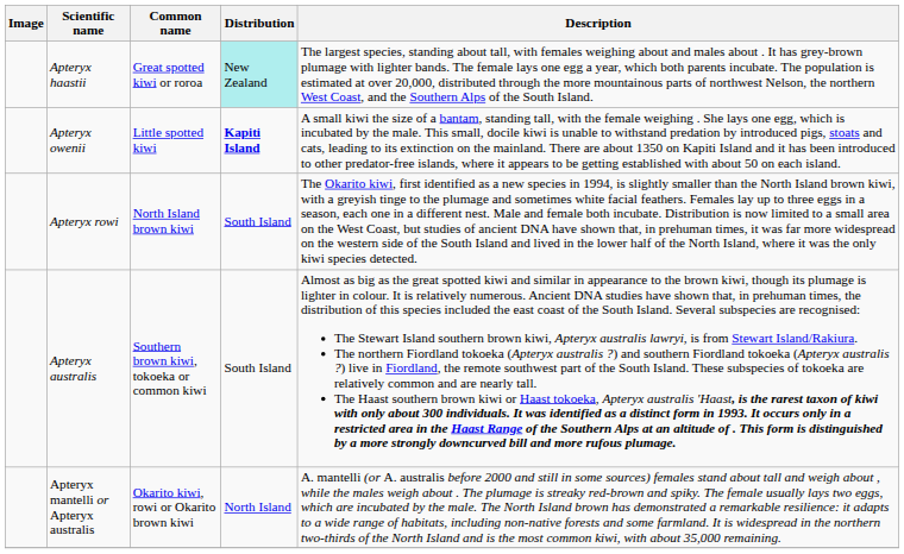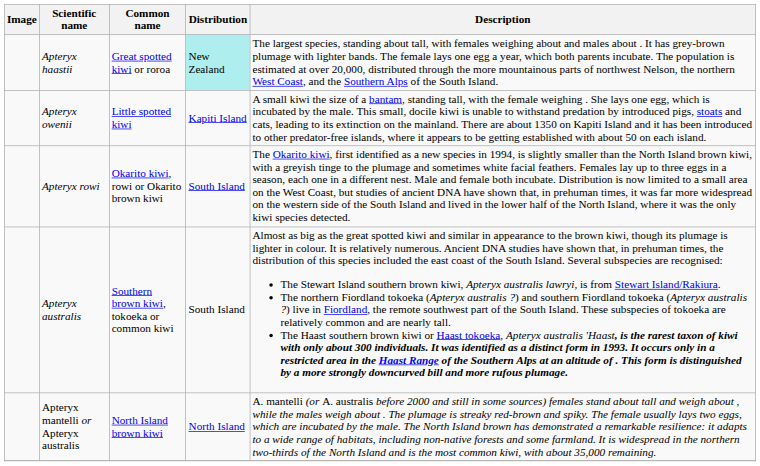Apteryx owenii | Distribution: bold -> normal
Apteryx rowi | Common name: North Island brown kiwi -> Okarito kiwi, rowi or Okarito brown kiwi
Apteryx mantelli or Apteryx australis | Common name: Okarito kiwi, rowi or Okarito brown kiwi -> North Island brown kiwi
